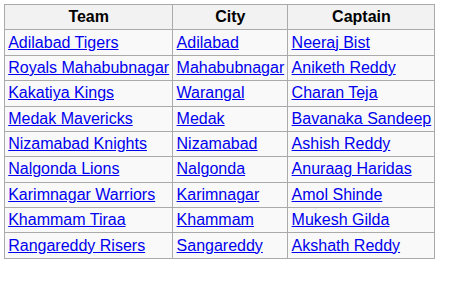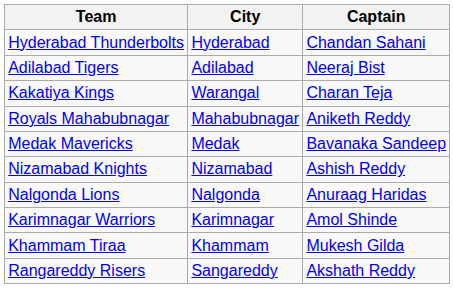+ row: Hyderabad Thunderbolts | Hyderabad | Chandan Sahani
rows swapped: Royals Mahabubnagar <-> Kakatiya Kings
